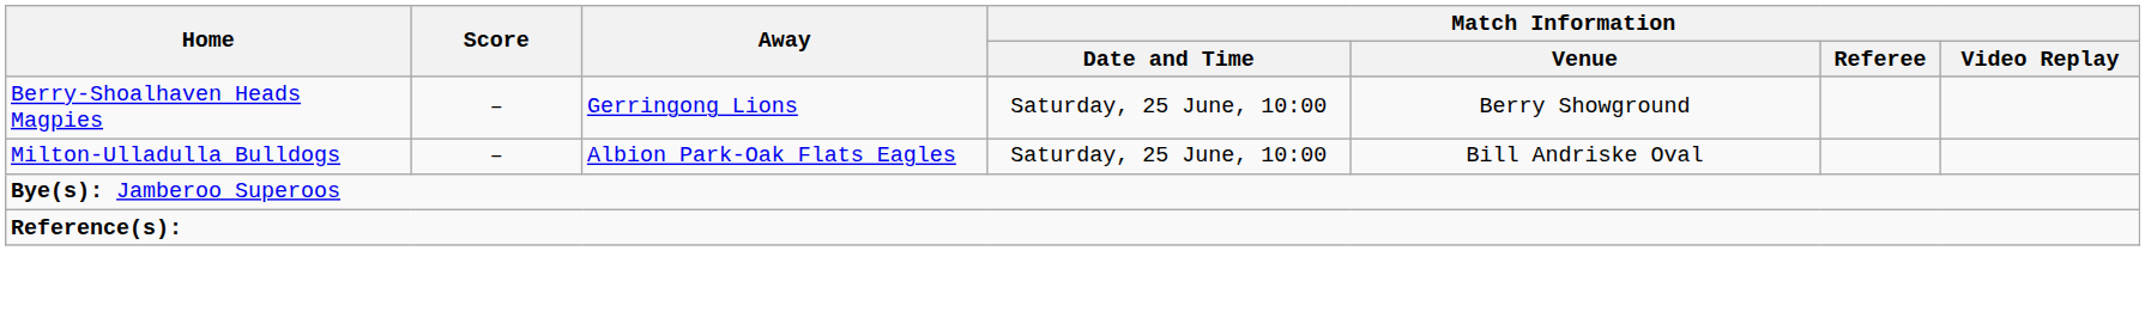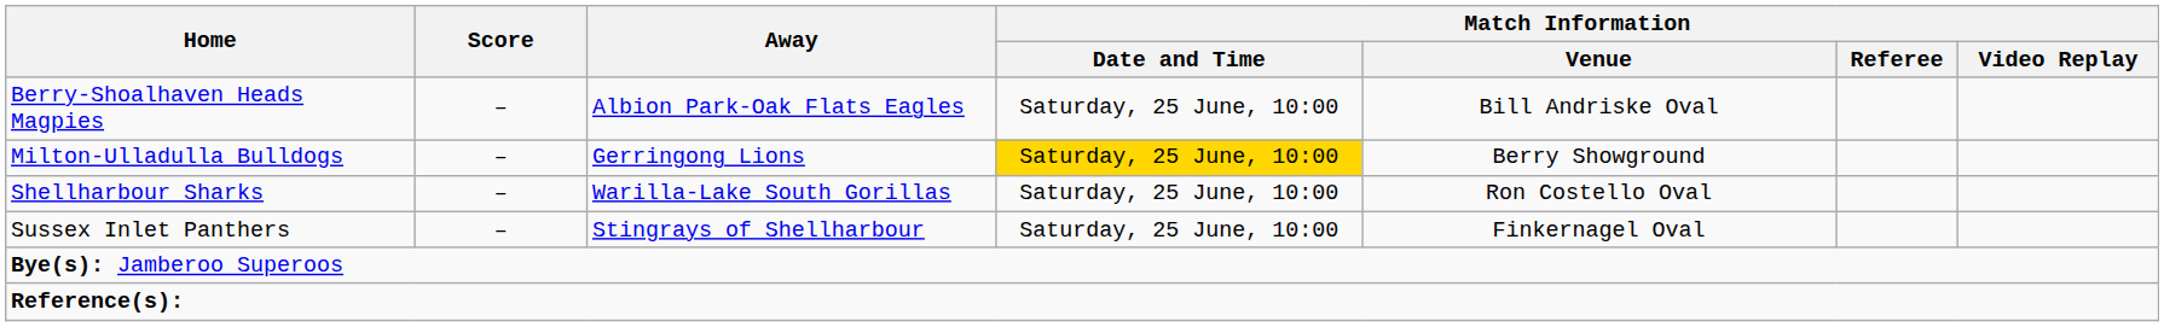Berry-Shoalhaven Heads Magpies | Away: Gerringong Lions -> Albion Park-Oak Flats Eagles
Berry-Shoalhaven Heads Magpies | Match Information / Venue: Berry Showground -> Bill Andriske Oval
Milton-Ulladulla Bulldogs | Away: Albion Park-Oak Flats Eagles -> Gerringong Lions
Milton-Ulladulla Bulldogs | Match Information / Date and Time: no background -> gold background
Milton-Ulladulla Bulldogs | Match Information / Venue: Bill Andriske Oval -> Berry Showground
+ row: Shellharbour Sharks | – | Warilla-Lake South Gorillas | Saturday, 25 June, 10:00 | Ron Costello Oval
+ row: Sussex Inlet Panthers | – | Stingrays of Shellharbour | Saturday, 25 June, 10:00 | Finkernagel Oval
